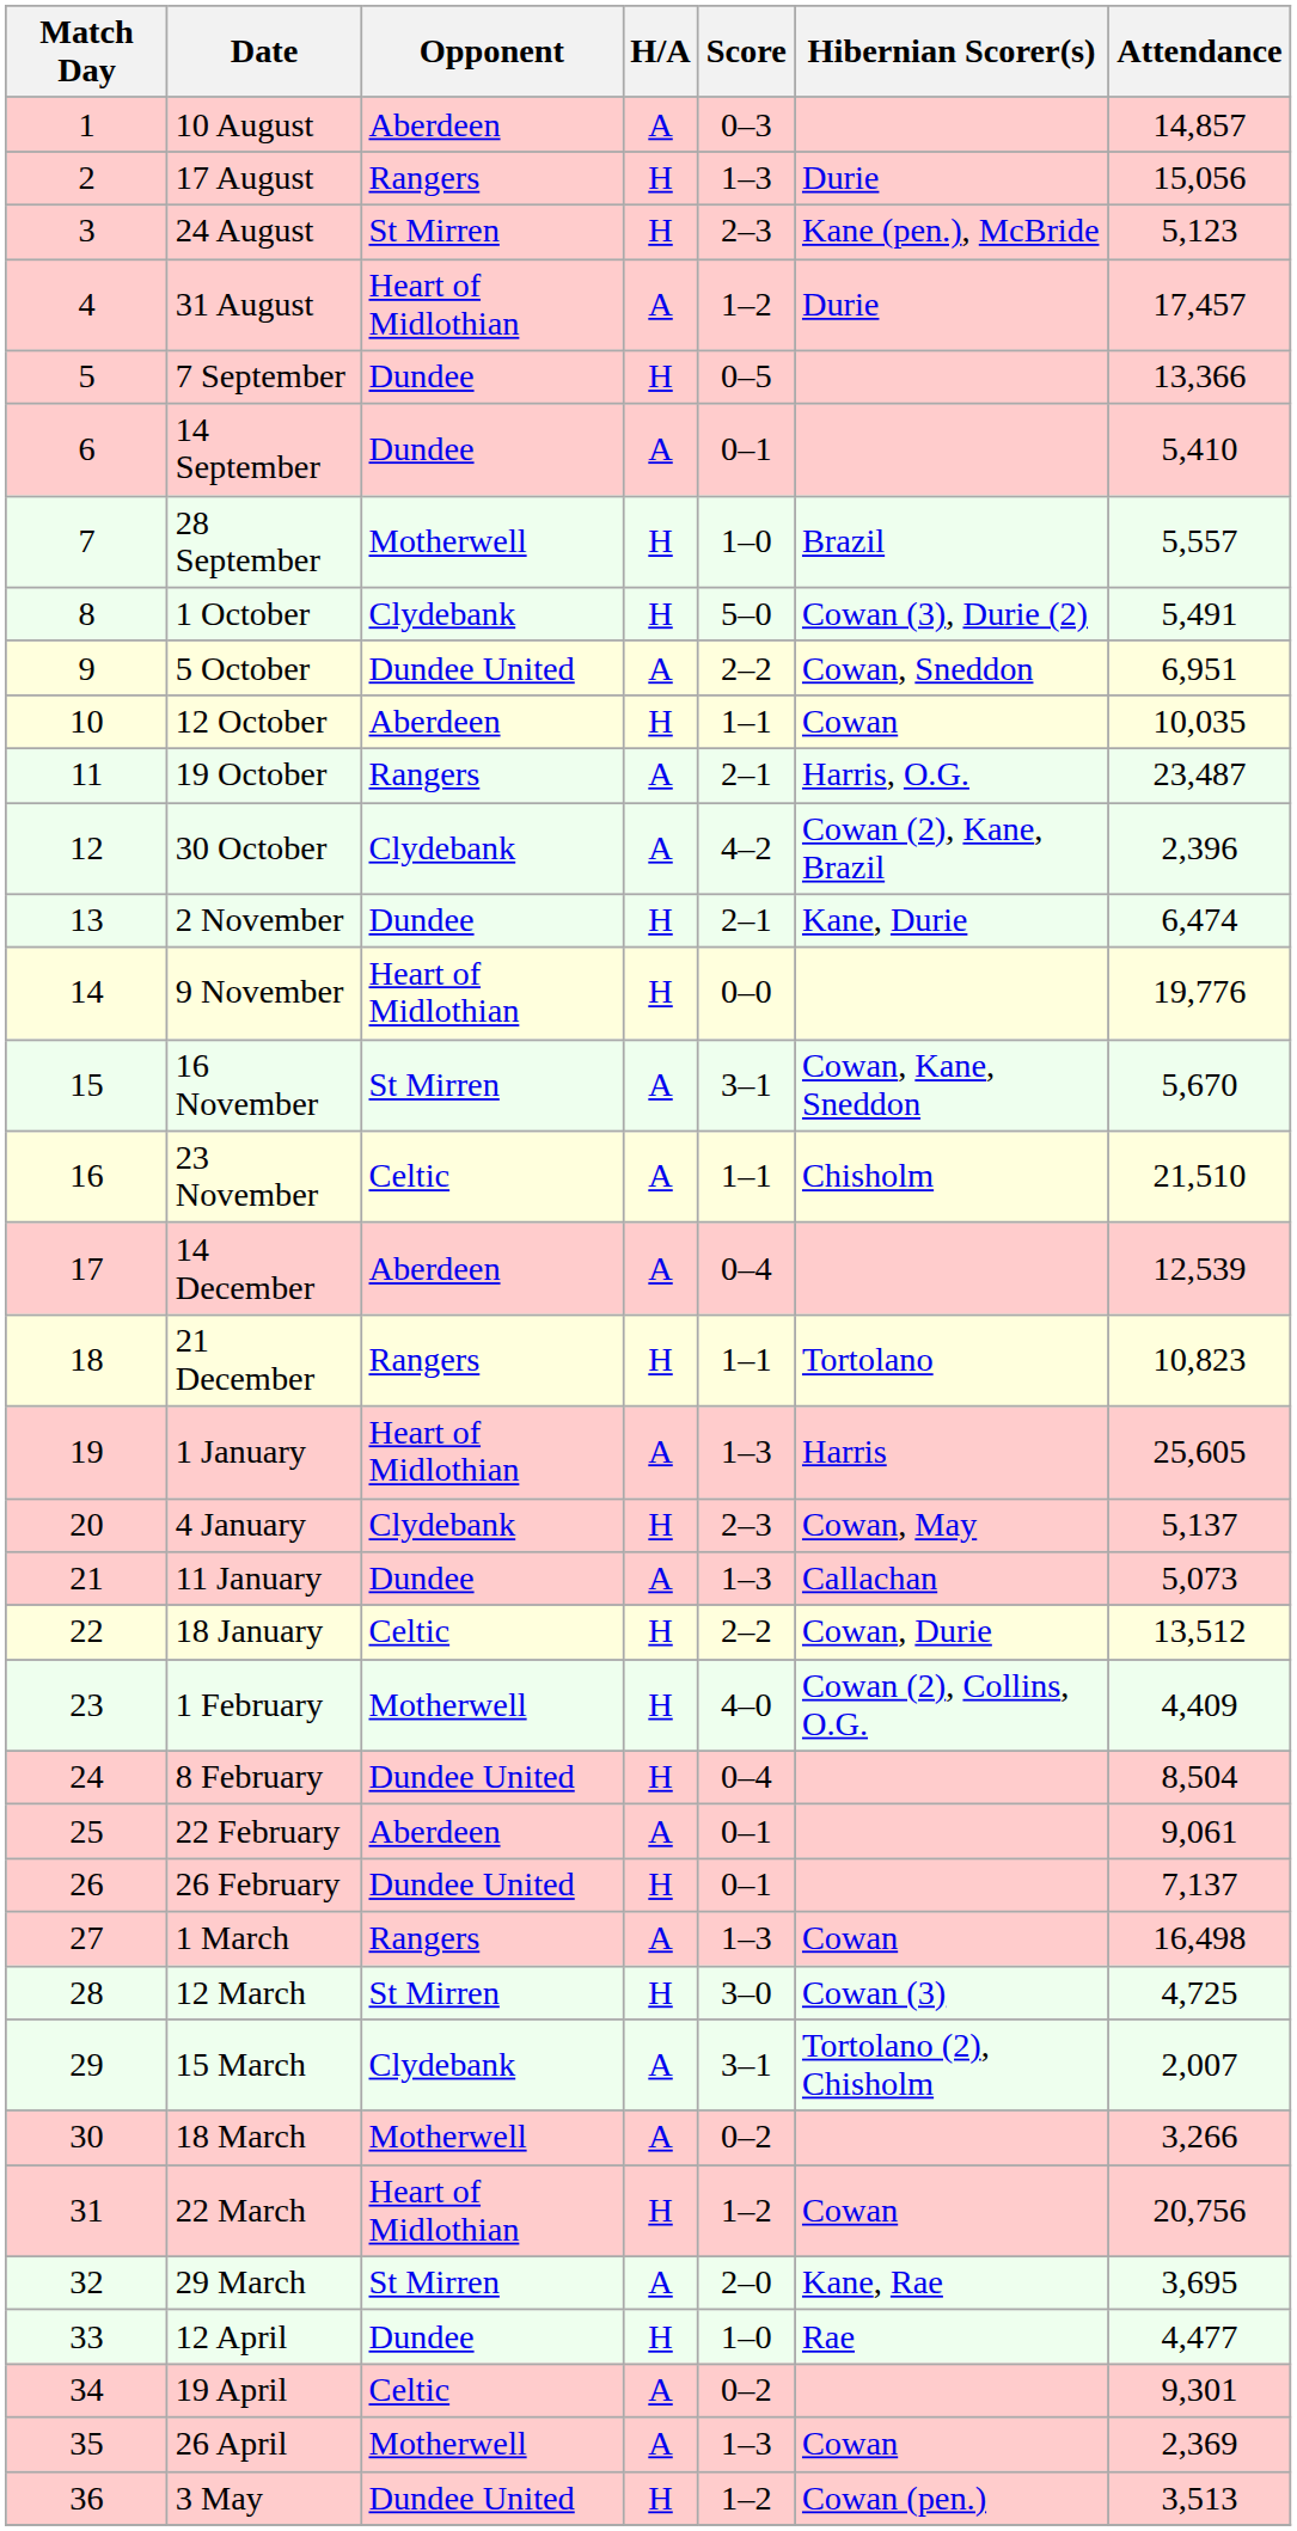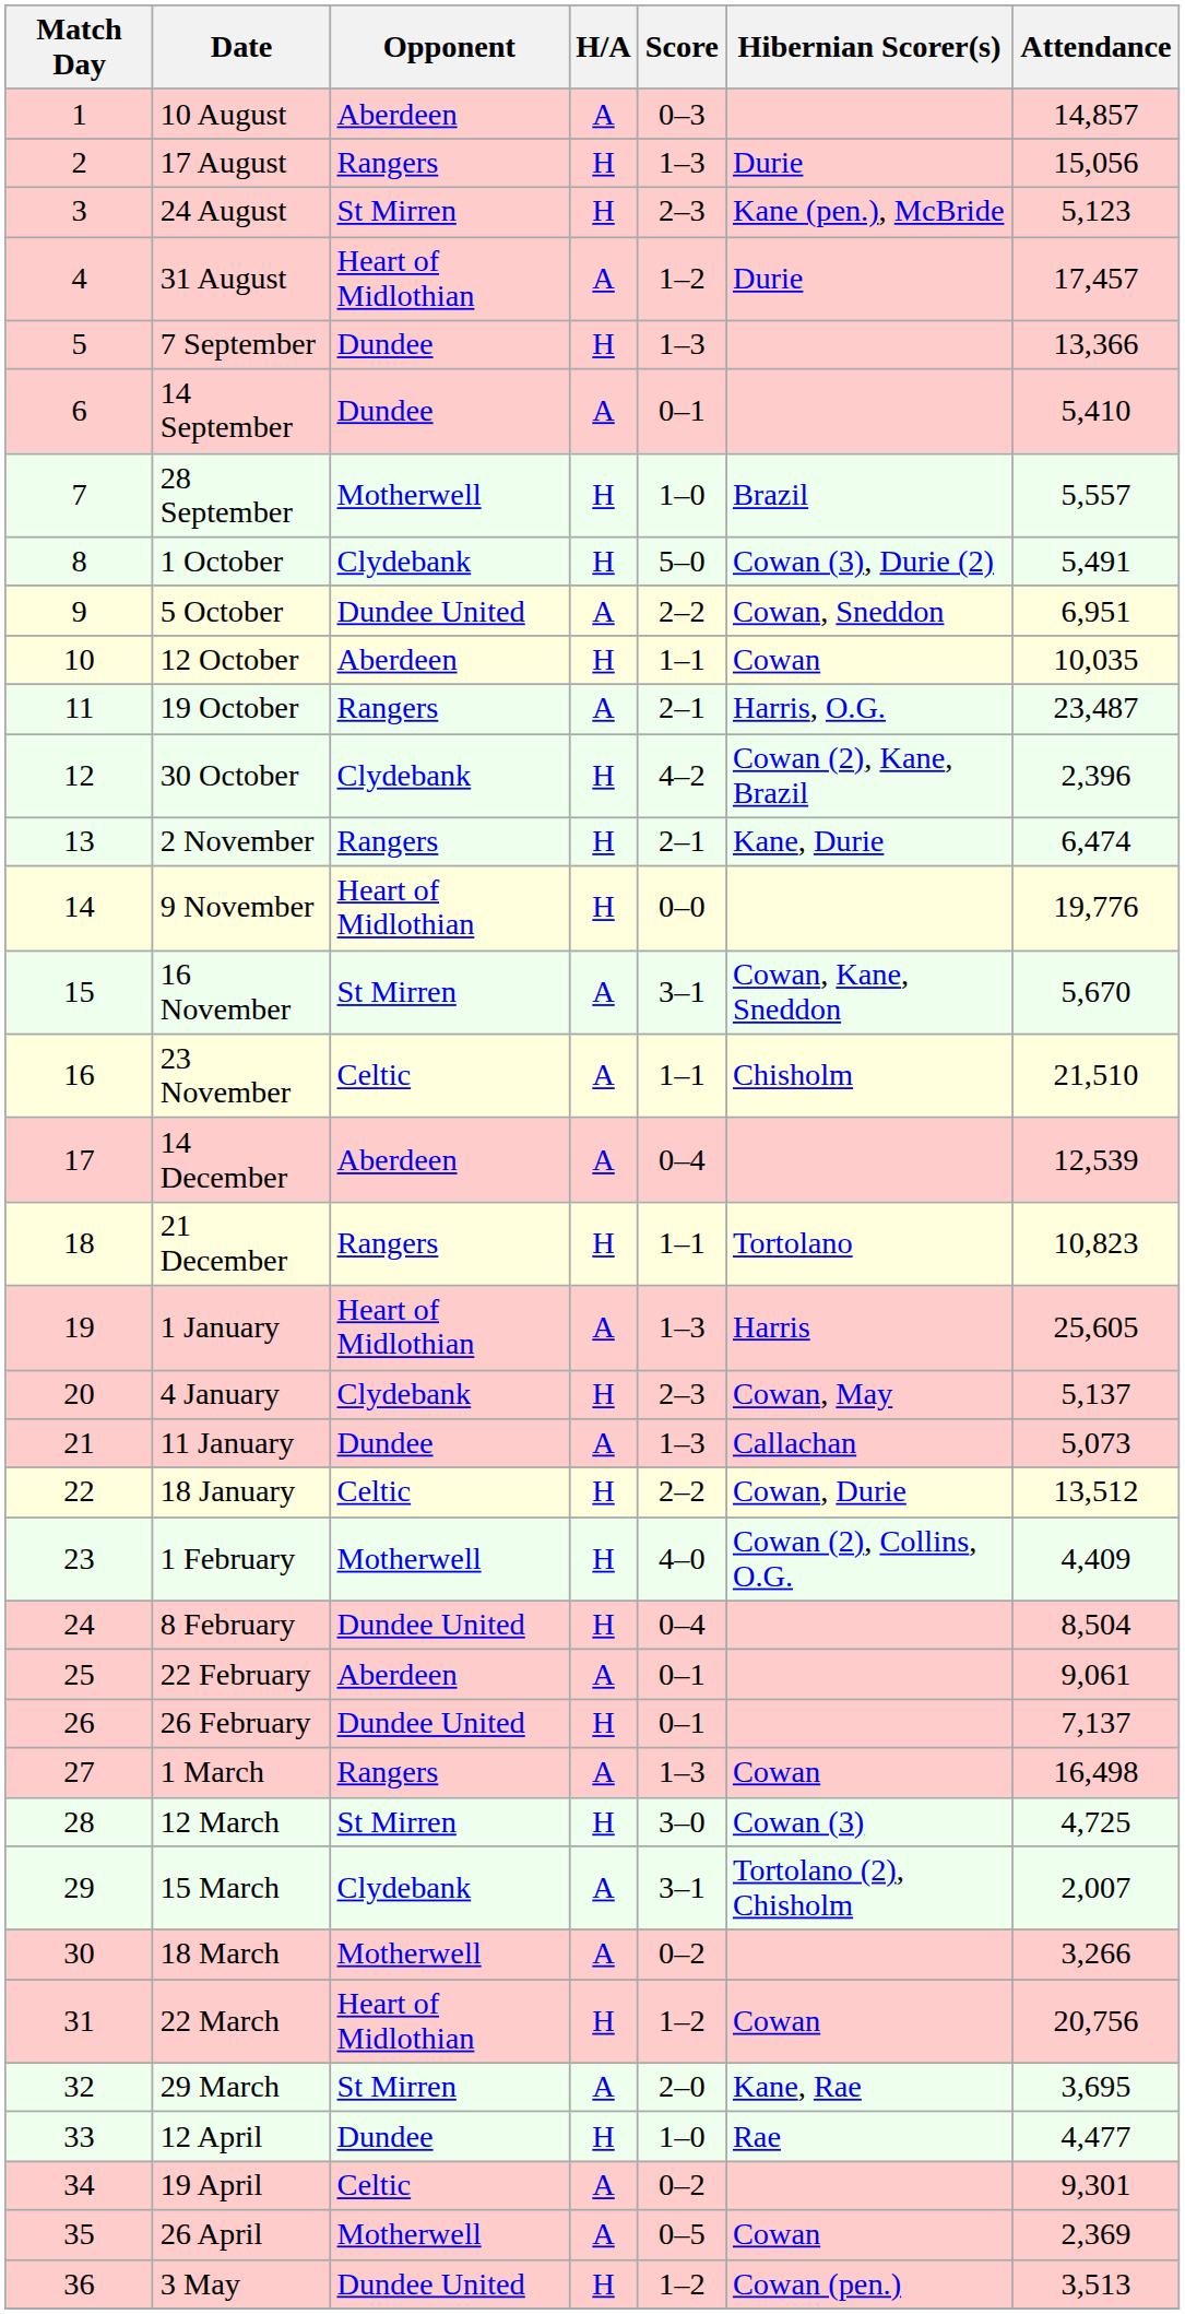7 September | Score: 0–5 -> 1–3
30 October | H/A: A -> H
2 November | Opponent: Dundee -> Rangers
26 April | Score: 1–3 -> 0–5
